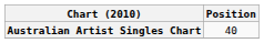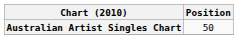Australian Artist Singles Chart | Position: 40 -> 50
